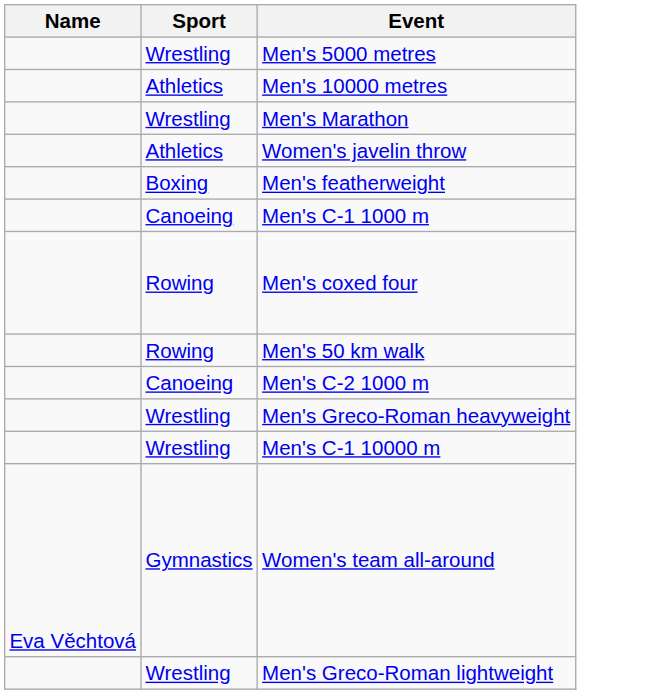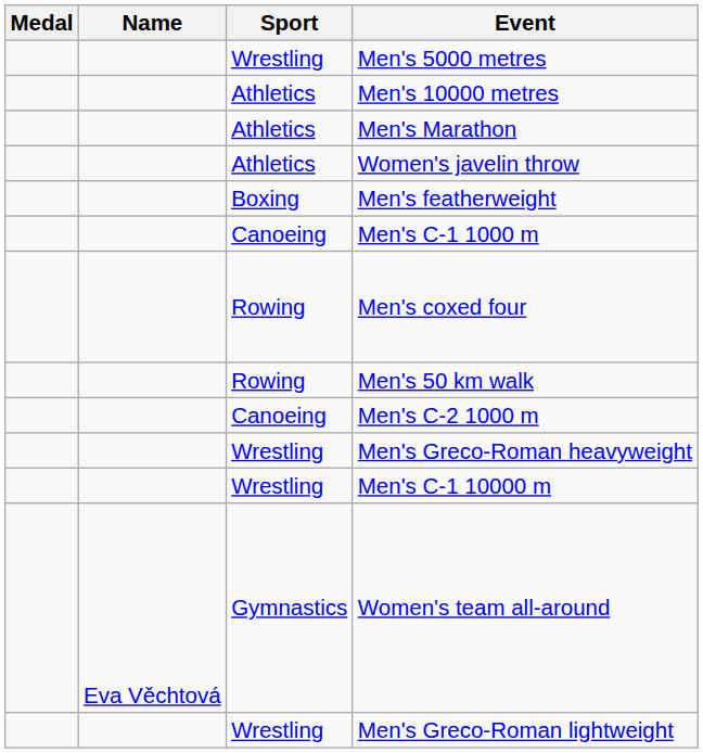+ column: Medal
Men's Marathon | Sport: Wrestling -> Athletics
